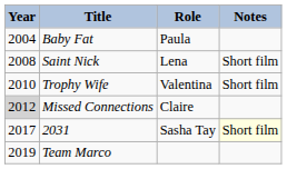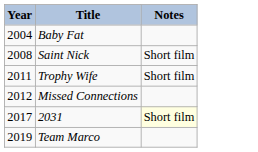- column: Role | Paula | Lena | Valentina | Claire | Sasha Tay
Trophy Wife | Year: 2010 -> 2011
Missed Connections | Year: lightgrey background -> no background
